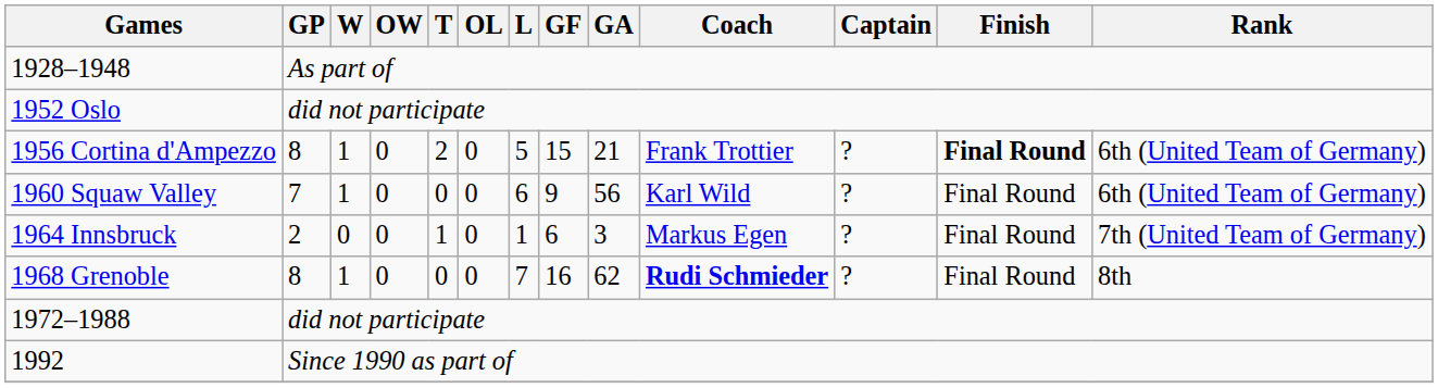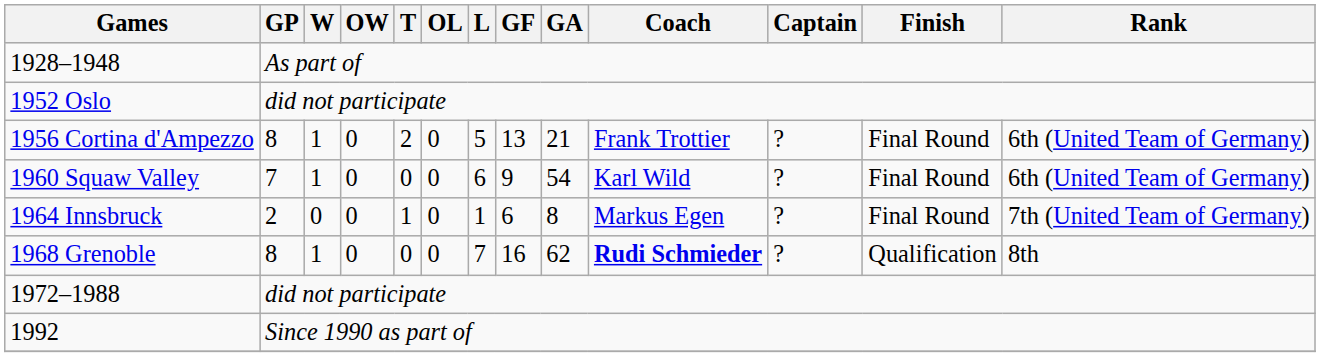1956 Cortina d'Ampezzo | GF: 15 -> 13
1956 Cortina d'Ampezzo | Finish: bold -> normal
1960 Squaw Valley | GA: 56 -> 54
1964 Innsbruck | GA: 3 -> 8
1968 Grenoble | Finish: Final Round -> Qualification
